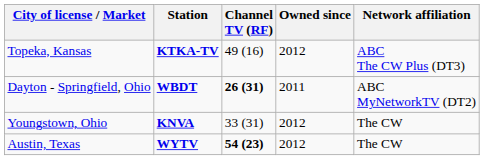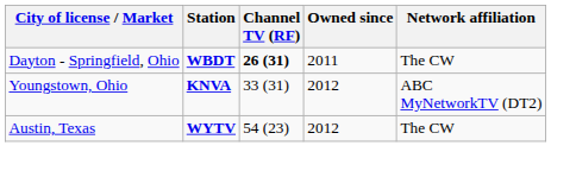- row: Topeka, Kansas | KTKA-TV | 49 (16) | 2012 | ABC The CW Plus (DT3)
Dayton - Springfield, Ohio | Network affiliation: ABC MyNetworkTV (DT2) -> The CW
Youngstown, Ohio | Network affiliation: The CW -> ABC MyNetworkTV (DT2)
Austin, Texas | Channel TV (RF): bold -> normal
